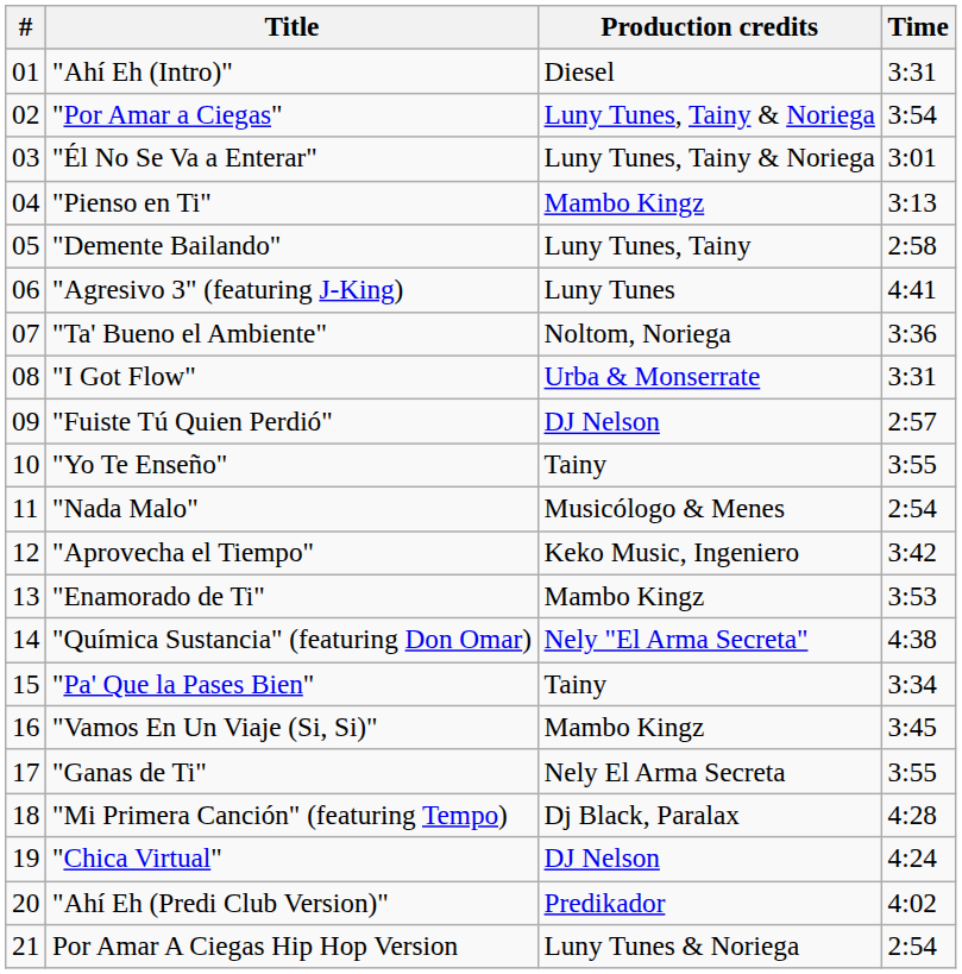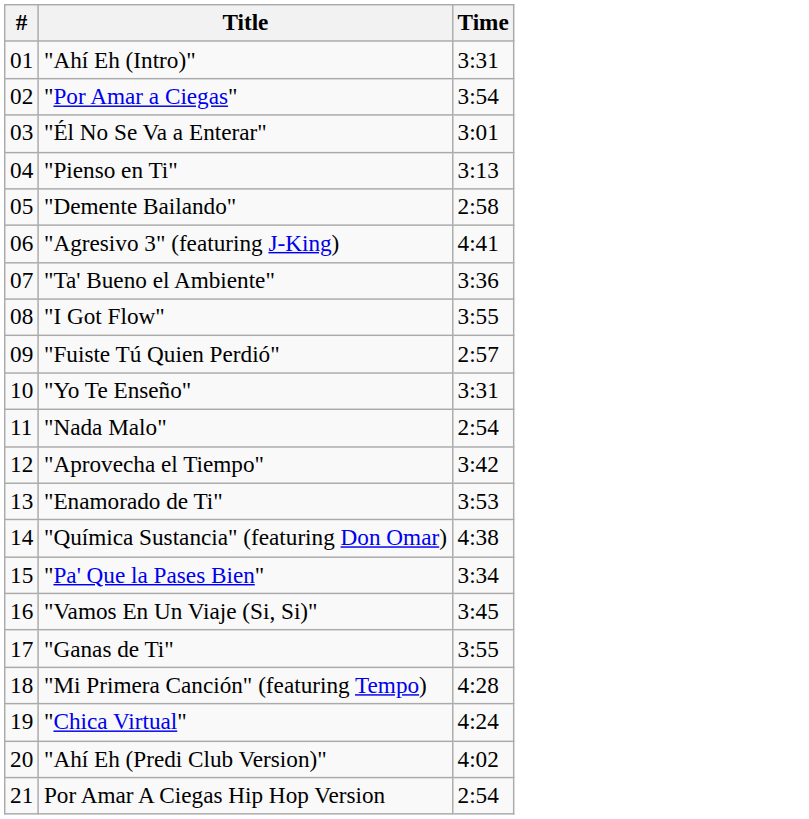- column: Production credits | Diesel | Luny Tunes, Tainy & Noriega | Luny Tunes, Tainy & Noriega | Mambo Kingz | Luny Tunes, Tainy | Luny Tunes | Noltom, Noriega | Urba & Monserrate | DJ Nelson | Tainy | Musicólogo & Menes | Keko Music, Ingeniero | Mambo Kingz | Nely "El Arma Secreta" | Tainy | Mambo Kingz | Nely El Arma Secreta | Dj Black, Paralax | DJ Nelson | Predikador | Luny Tunes & Noriega
"I Got Flow" | Time: 3:31 -> 3:55
"Yo Te Enseño" | Time: 3:55 -> 3:31
